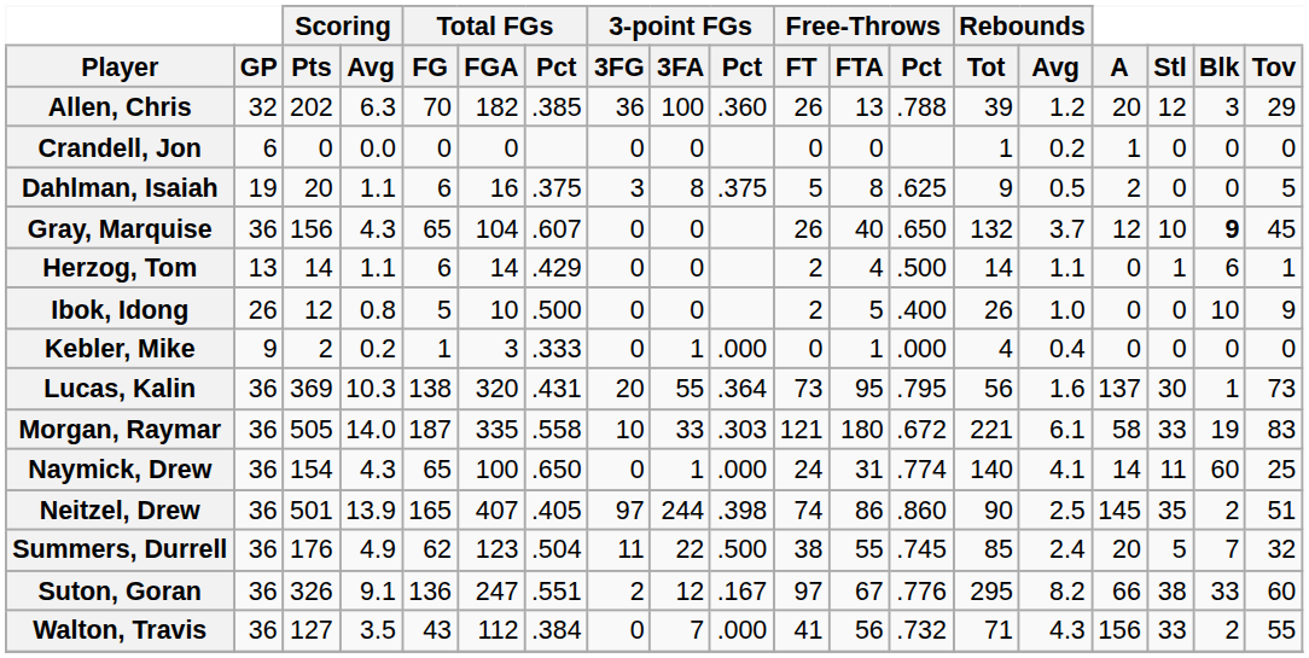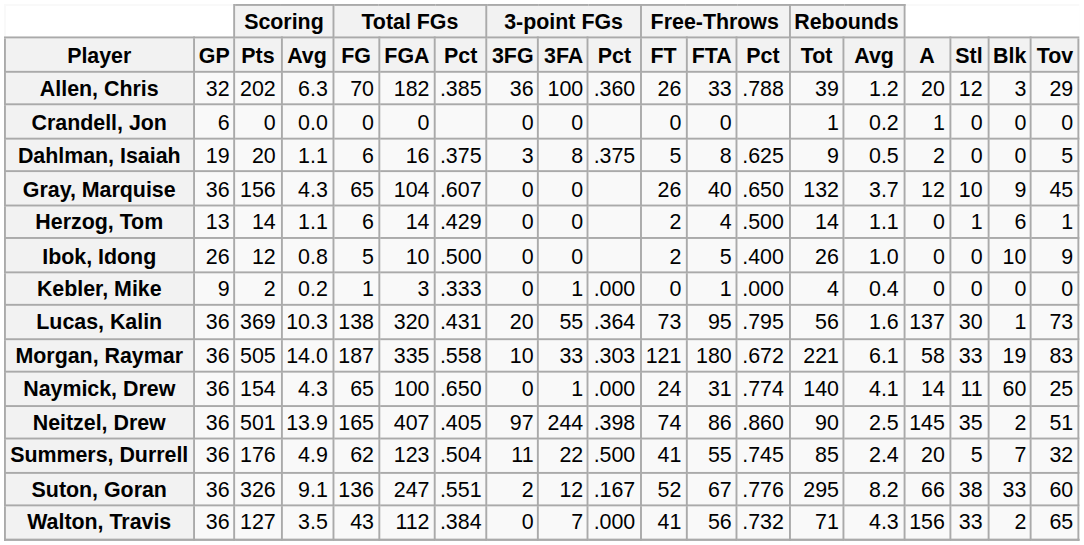Allen, Chris | Free-Throws / FTA: 13 -> 33
Gray, Marquise | Blk: bold -> normal
Summers, Durrell | Free-Throws / FT: 38 -> 41
Suton, Goran | Free-Throws / FT: 97 -> 52
Walton, Travis | Tov: 55 -> 65
